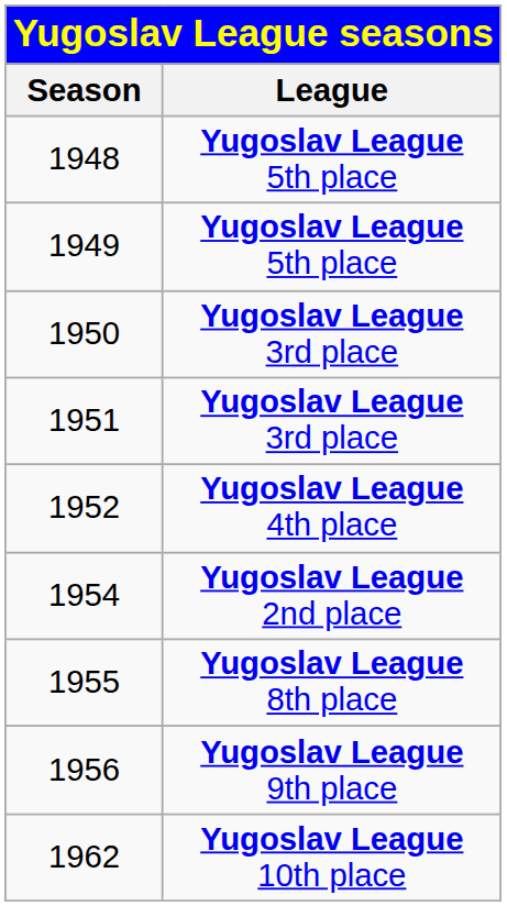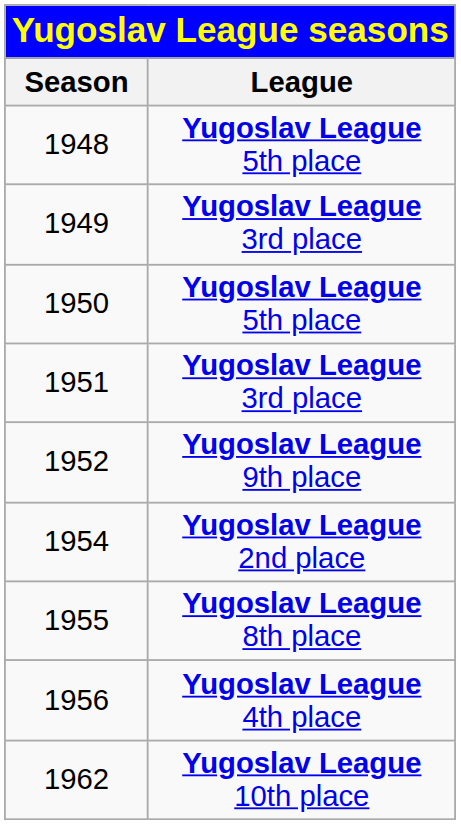1949 | League: Yugoslav League 5th place -> Yugoslav League 3rd place
1950 | League: Yugoslav League 3rd place -> Yugoslav League 5th place
1952 | League: Yugoslav League 4th place -> Yugoslav League 9th place
1956 | League: Yugoslav League 9th place -> Yugoslav League 4th place
